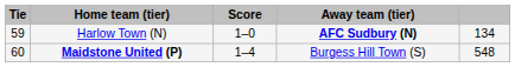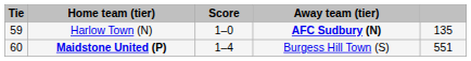Harlow Town (N) | column 5: 134 -> 135
Maidstone United (P) | column 5: 548 -> 551
